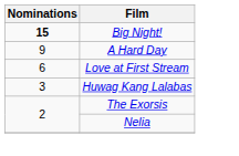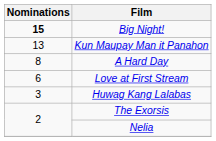+ row: 13 | Kun Maupay Man it Panahon
A Hard Day | Nominations: 9 -> 8
